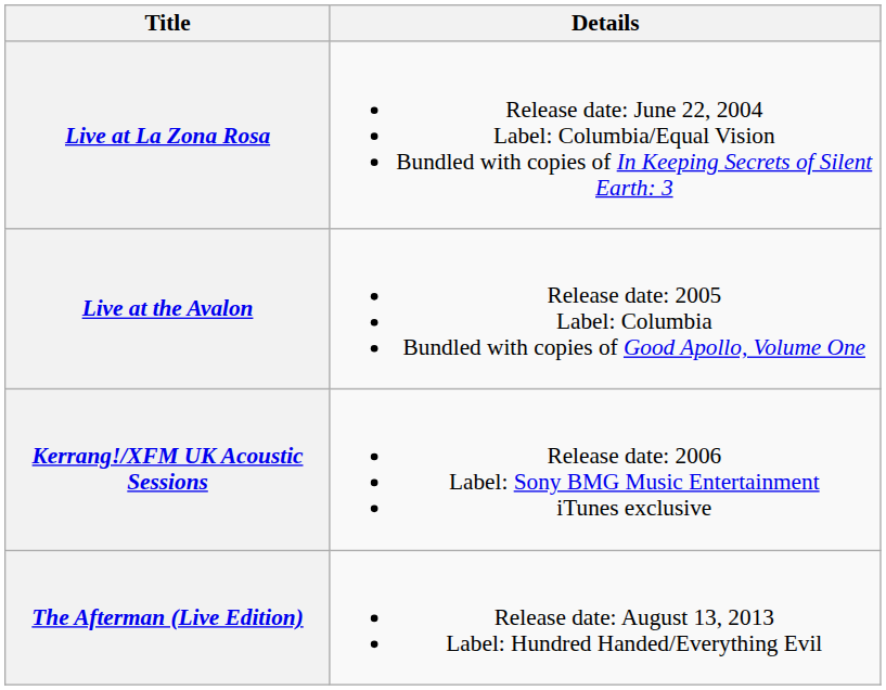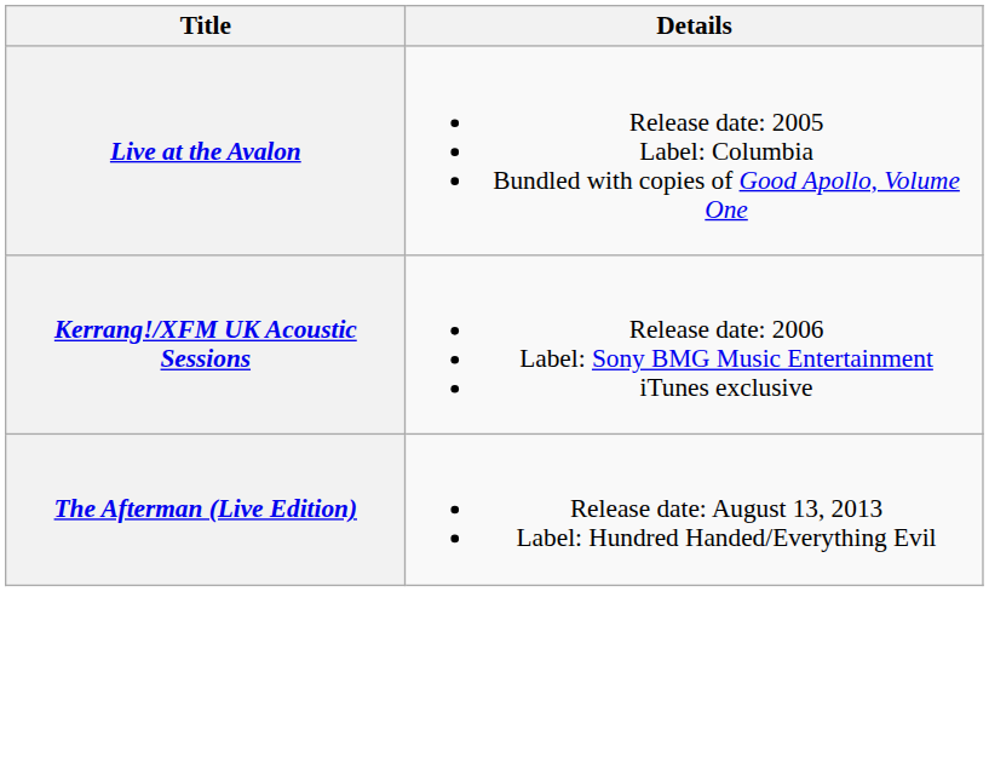- row: Live at La Zona Rosa | Release date: June 22, 2004 Label: Columbia/Equal Vision Bundled with copies of In Keeping Secrets of Silent Earth: 3
